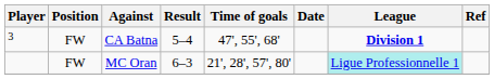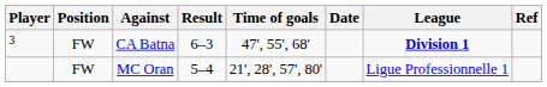CA Batna | Result: 5–4 -> 6–3
MC Oran | Result: 6–3 -> 5–4
MC Oran | League: paleturquoise background -> no background
